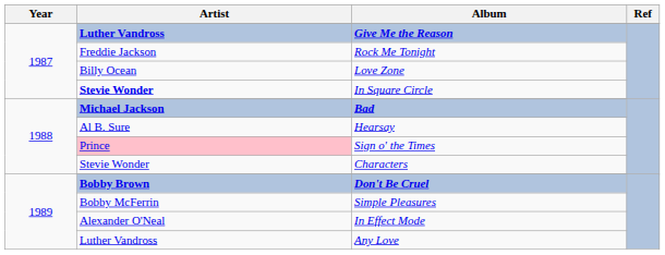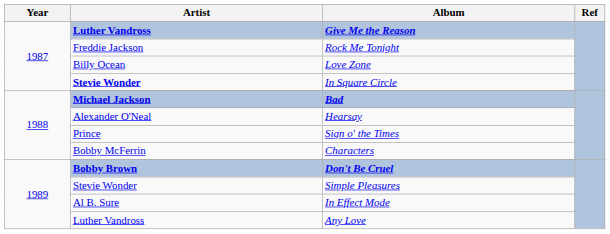Hearsay | Artist: Al B. Sure -> Alexander O'Neal
Sign o' the Times | Artist: pink background -> no background
Characters | Artist: Stevie Wonder -> Bobby McFerrin
Simple Pleasures | Artist: Bobby McFerrin -> Stevie Wonder
In Effect Mode | Artist: Alexander O'Neal -> Al B. Sure
